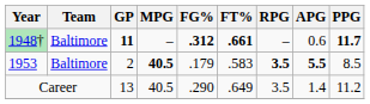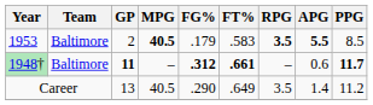rows swapped: 1948† <-> 1953
